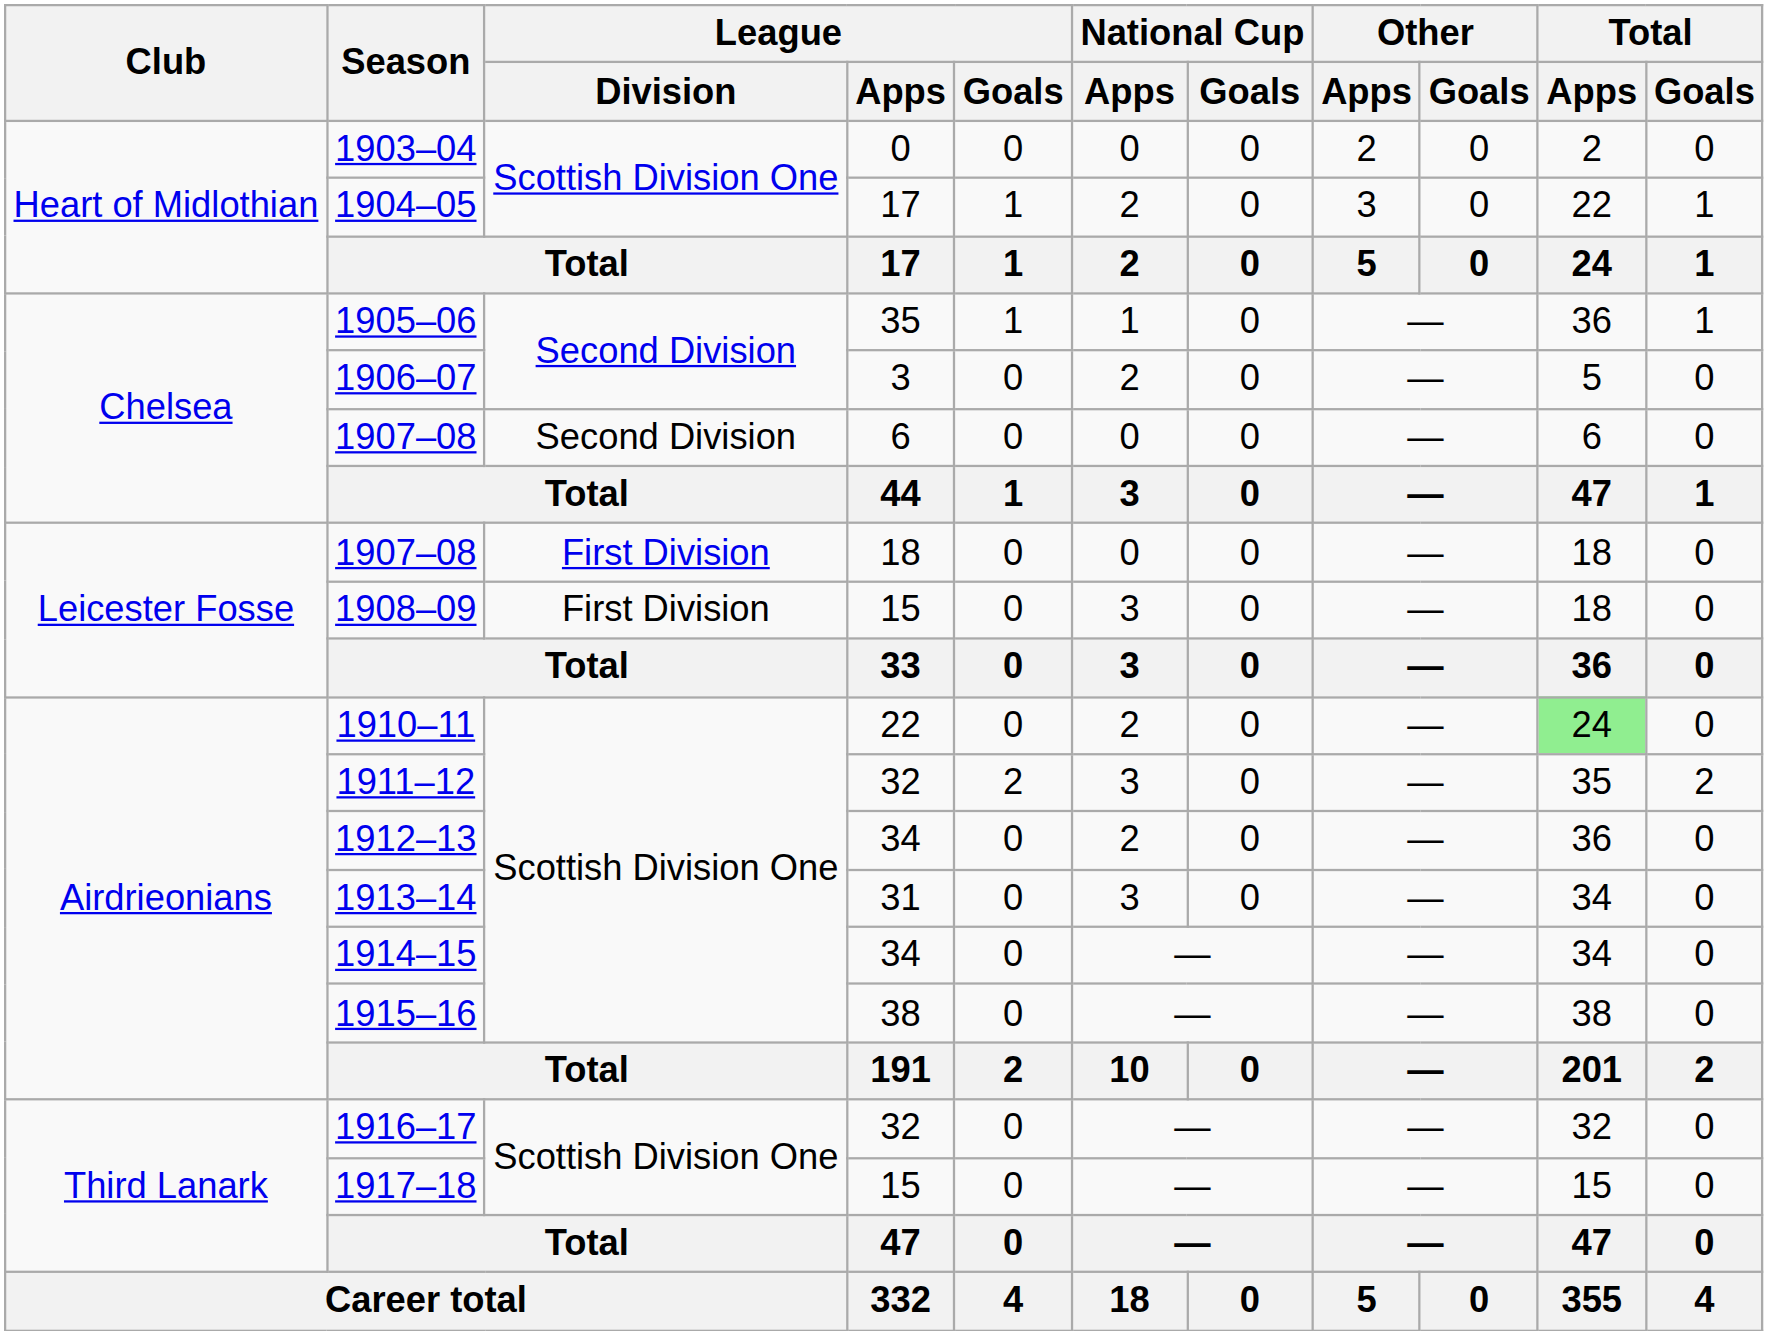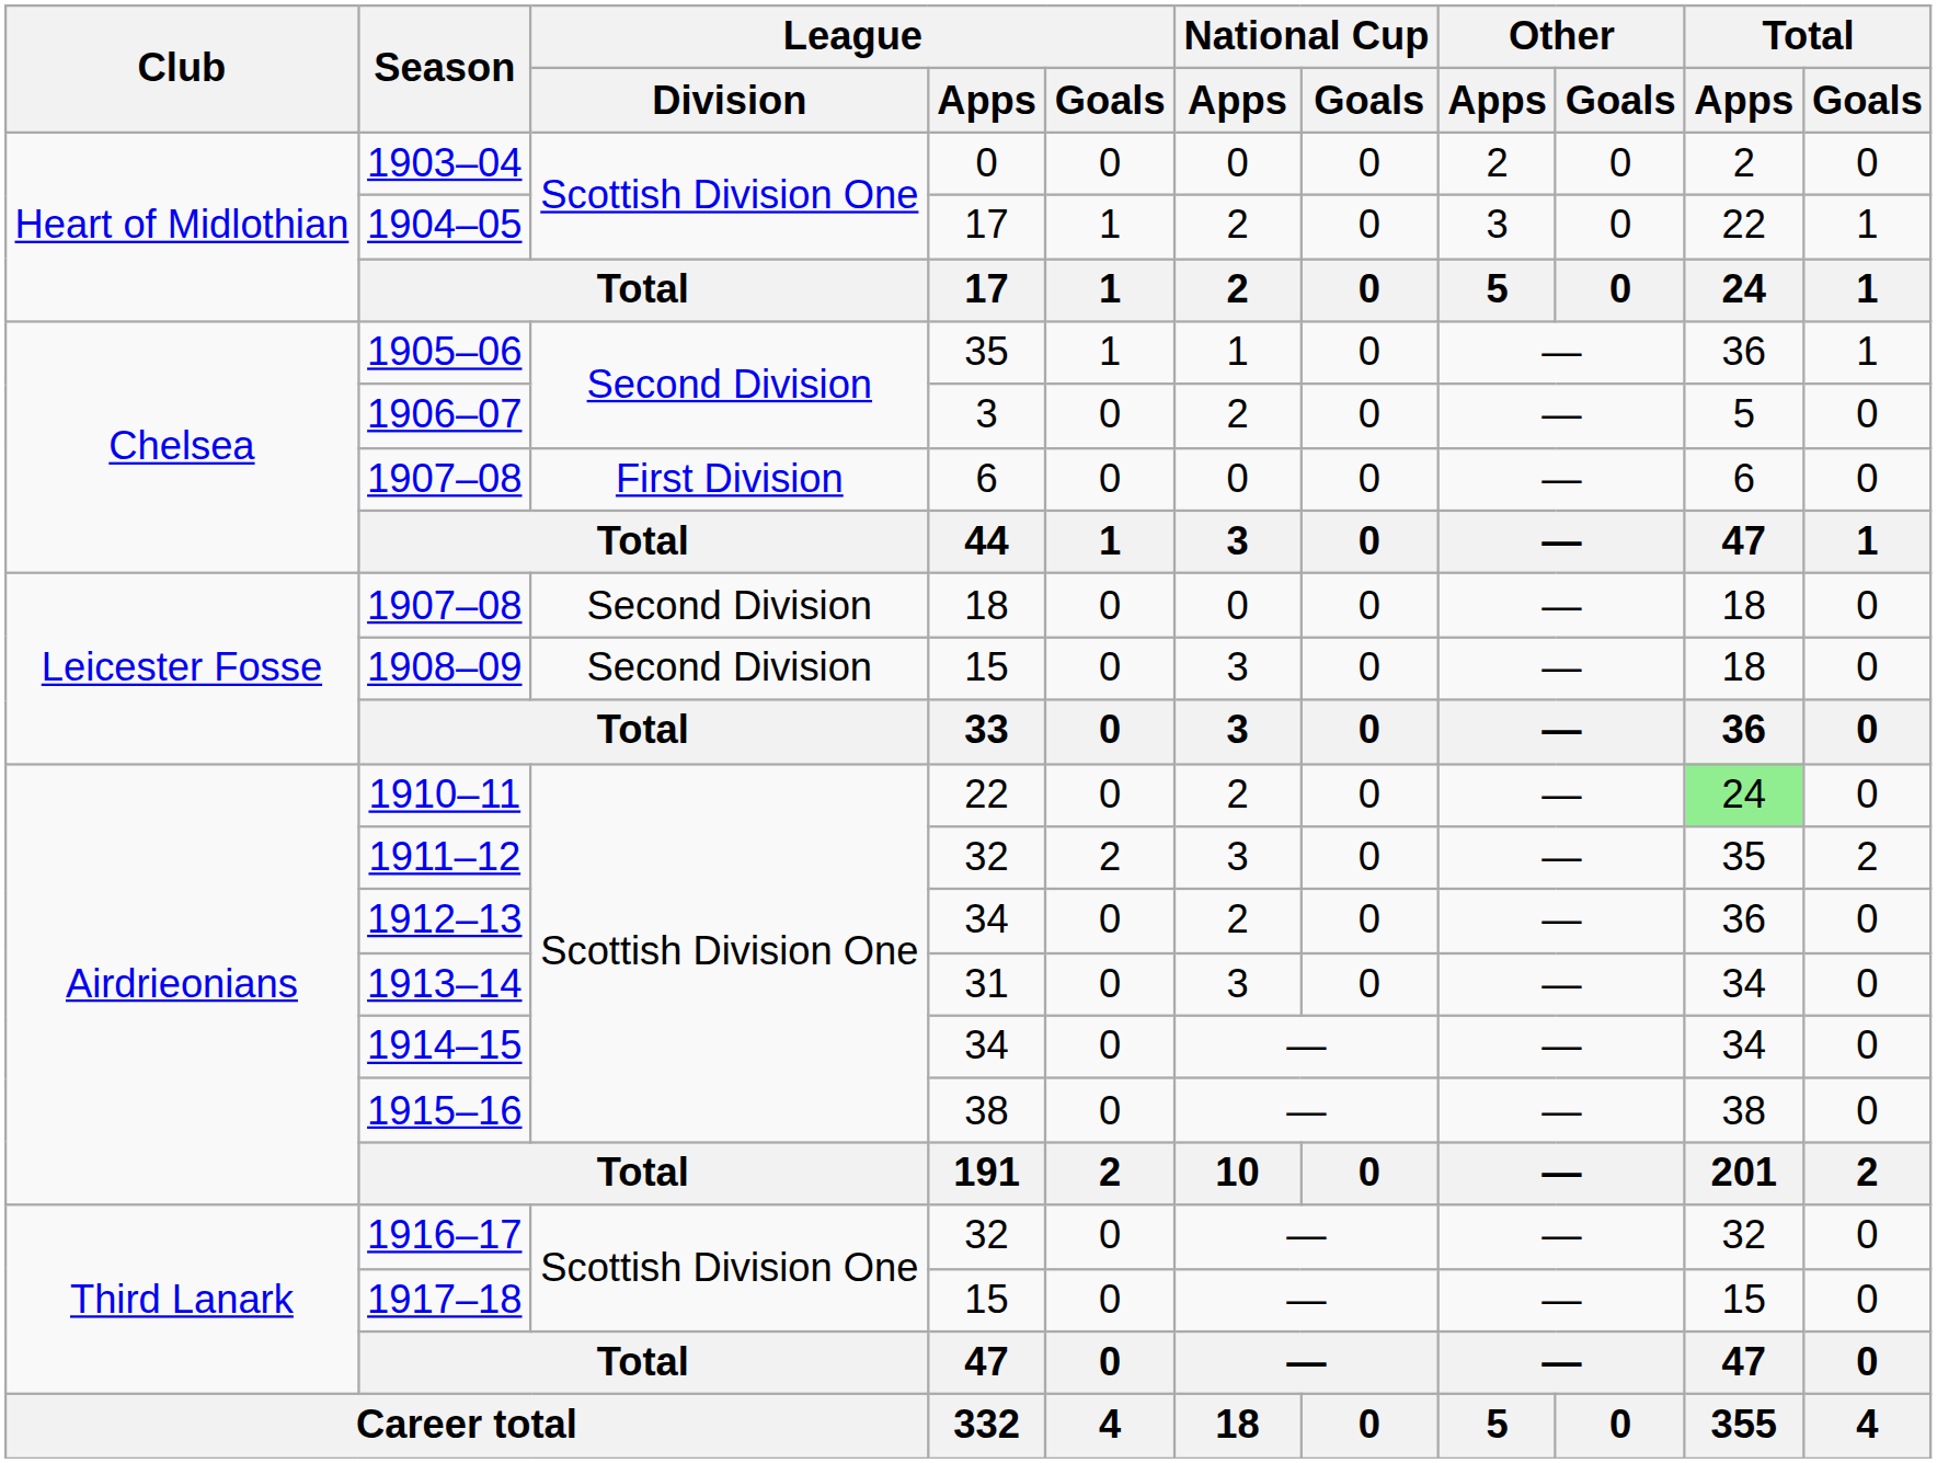1907–08 / 6 | League / Division: Second Division -> First Division
1907–08 / 18 | League / Division: First Division -> Second Division
1908–09 | League / Division: First Division -> Second Division
